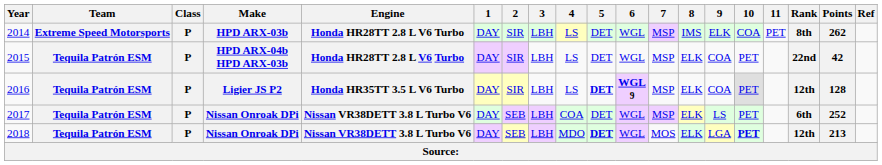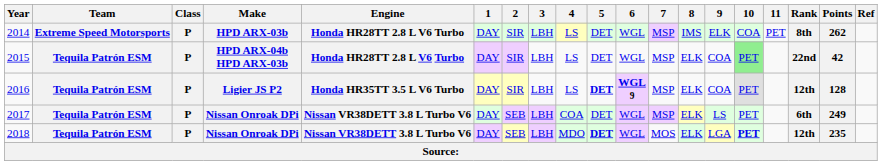2015 | 10: no background -> lightgreen background
2017 | Points: 252 -> 249
2018 | Points: 213 -> 235
